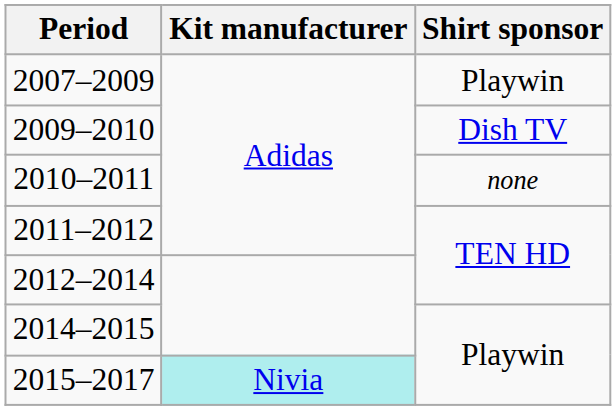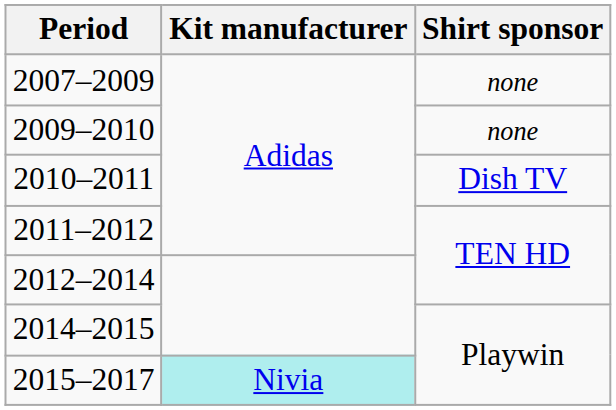2007–2009 | Shirt sponsor: Playwin -> none
2009–2010 | Shirt sponsor: Dish TV -> none
2010–2011 | Shirt sponsor: none -> Dish TV
